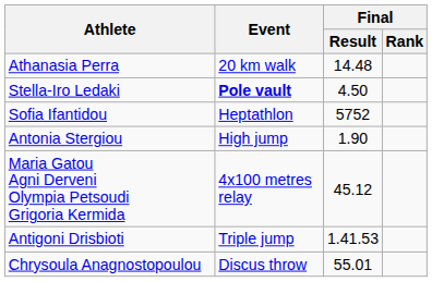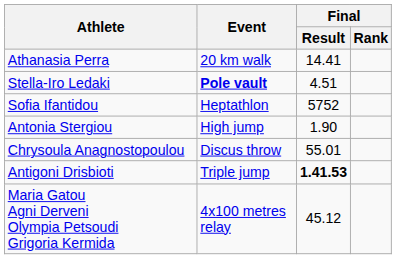Athanasia Perra | Final / Result: 14.48 -> 14.41
Stella-Iro Ledaki | Final / Result: 4.50 -> 4.51
rows swapped: Chrysoula Anagnostopoulou <-> Maria Gatou Agni Derveni Olympia Petsoudi Grigoria Kermida
Antigoni Drisbioti | Final / Result: normal -> bold
